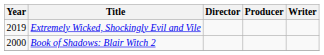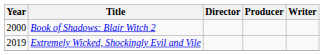rows swapped: Book of Shadows: Blair Witch 2 <-> Extremely Wicked, Shockingly Evil and Vile
